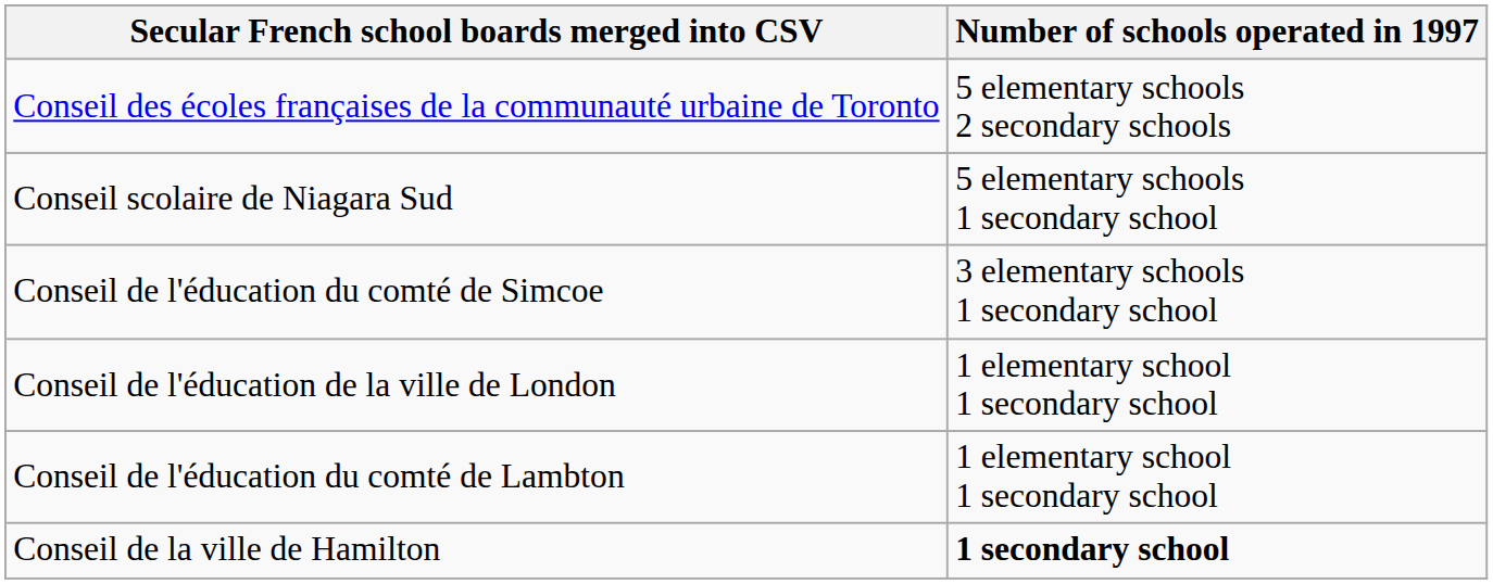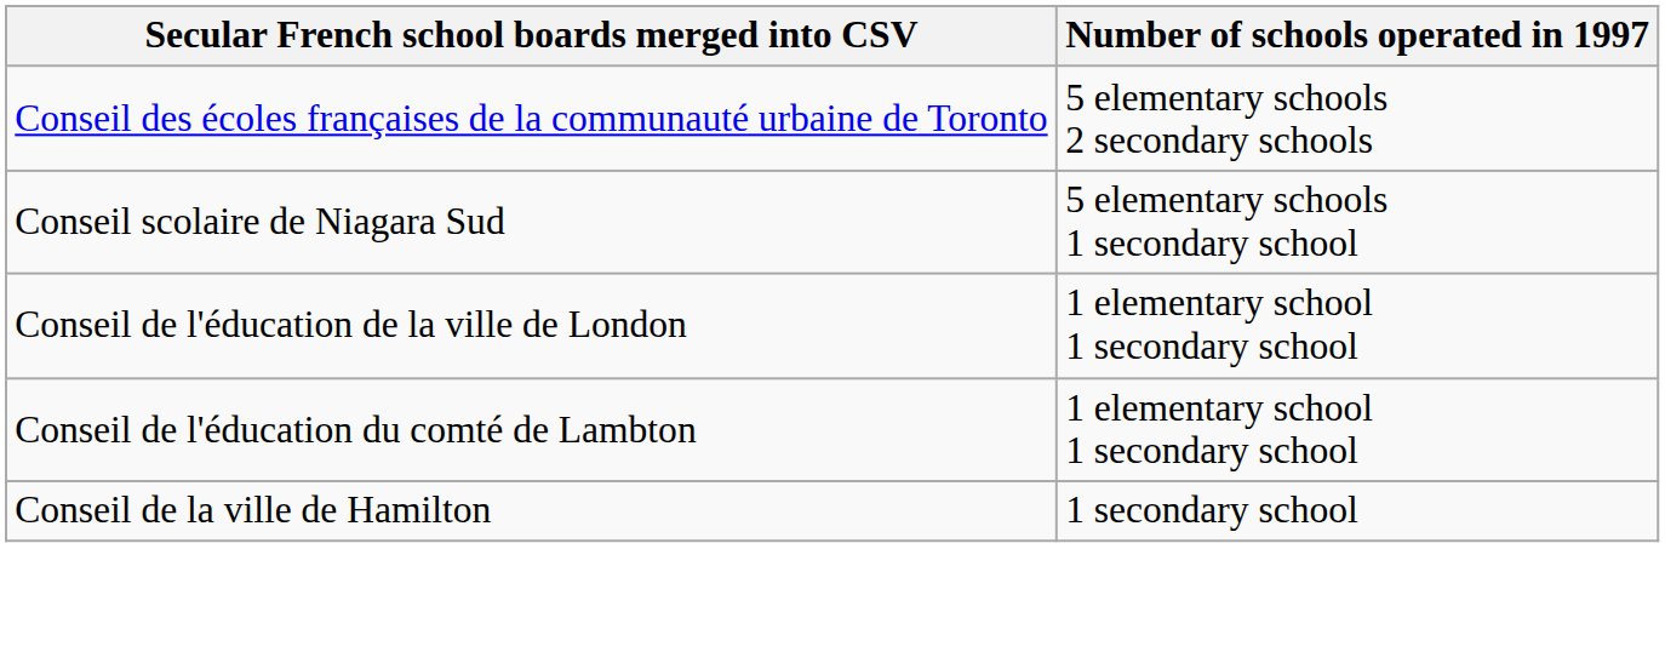- row: Conseil de l'éducation du comté de Simcoe | 3 elementary schools 1 secondary school
Conseil de la ville de Hamilton | Number of schools operated in 1997: bold -> normal
